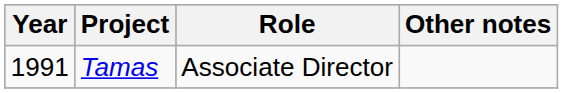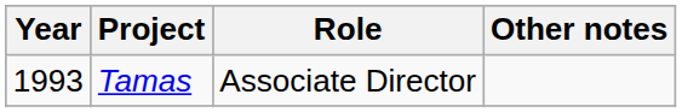Tamas | Year: 1991 -> 1993
